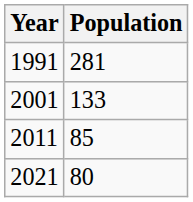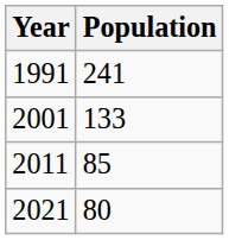1991 | Population: 281 -> 241
